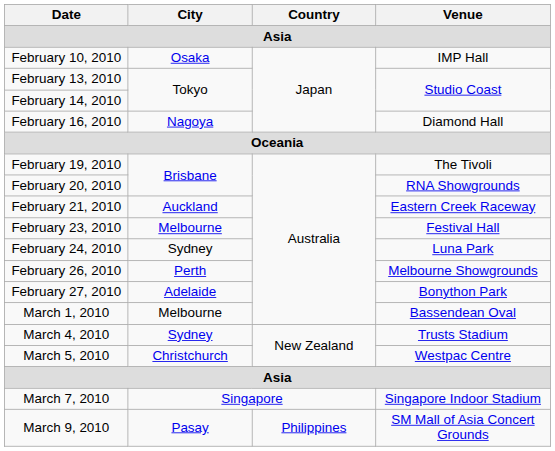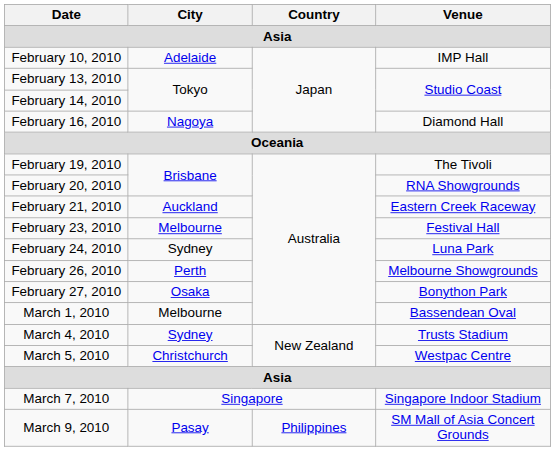February 10, 2010 | City: Osaka -> Adelaide
February 27, 2010 | City: Adelaide -> Osaka
